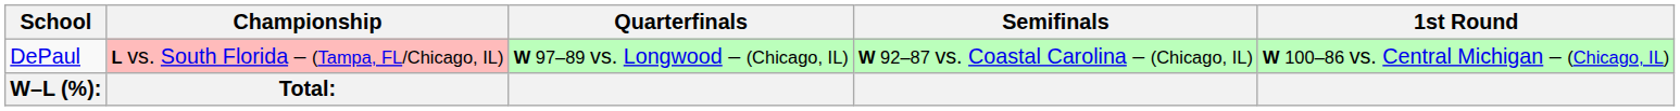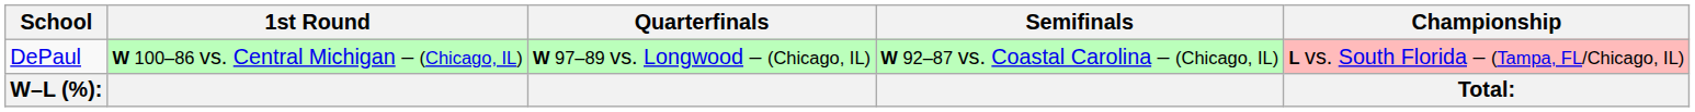columns swapped: 1st Round <-> Championship
